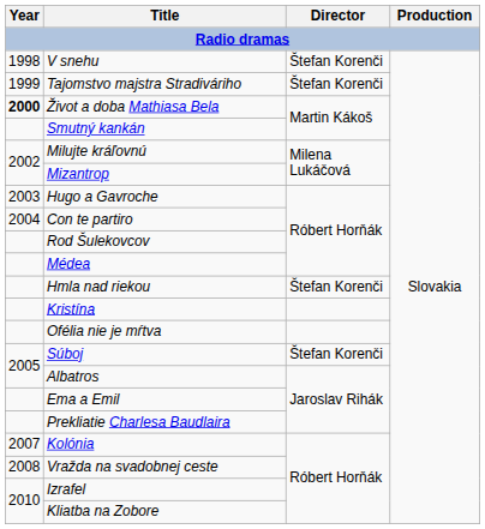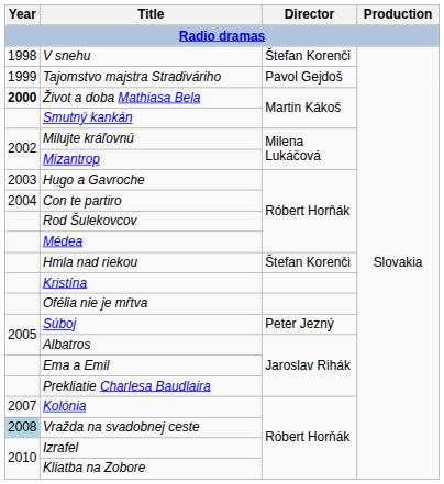Tajomstvo majstra Stradiváriho | Director: Štefan Korenči -> Pavol Gejdoš
Súboj | Director: Štefan Korenči -> Peter Jezný
Vražda na svadobnej ceste | Year: no background -> lightblue background
